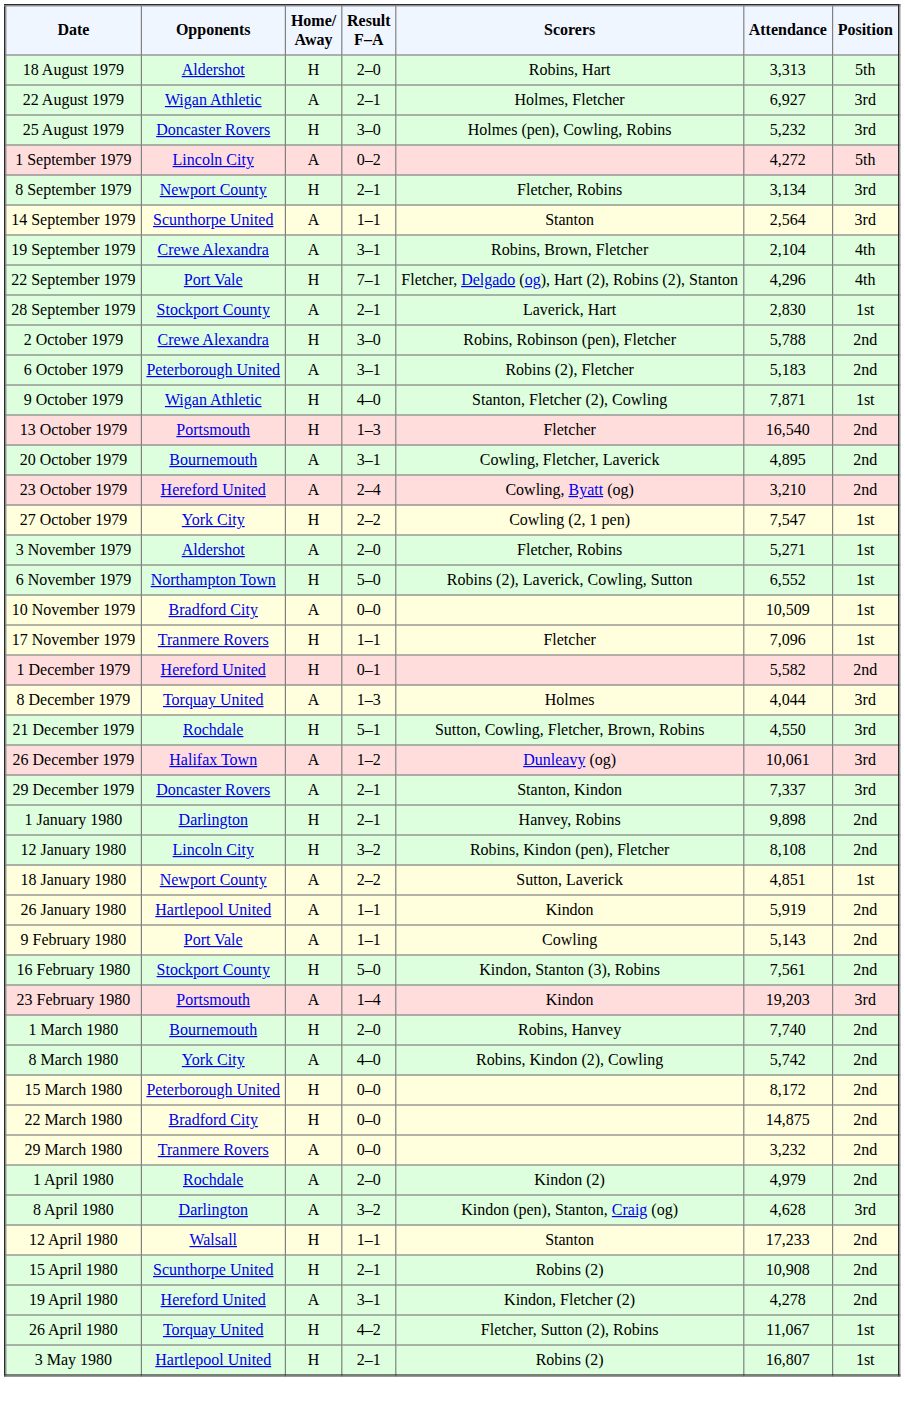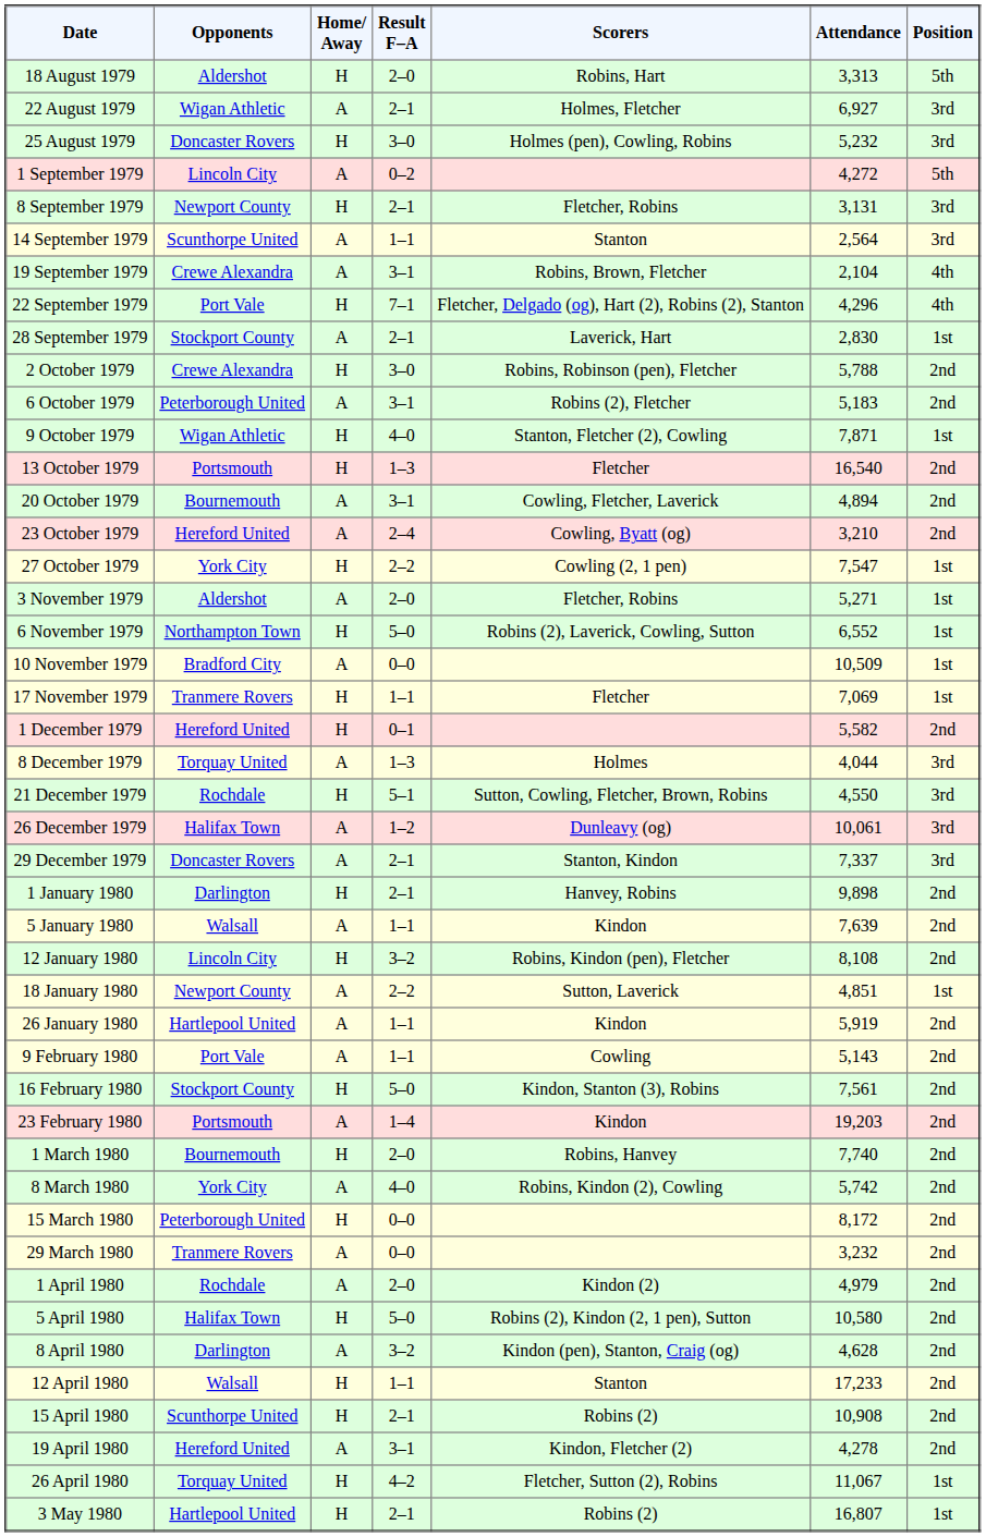8 September 1979 | Attendance: 3,134 -> 3,131
20 October 1979 | Attendance: 4,895 -> 4,894
17 November 1979 | Attendance: 7,096 -> 7,069
+ row: 5 January 1980 | Walsall | A | 1–1 | Kindon | 7,639 | 2nd
23 February 1980 | Position: 3rd -> 2nd
- row: 22 March 1980 | Bradford City | H | 0–0 | 14,875 | 2nd
+ row: 5 April 1980 | Halifax Town | H | 5–0 | Robins (2), Kindon (2, 1 pen), Sutton | 10,580 | 2nd
8 April 1980 | Position: 3rd -> 2nd
